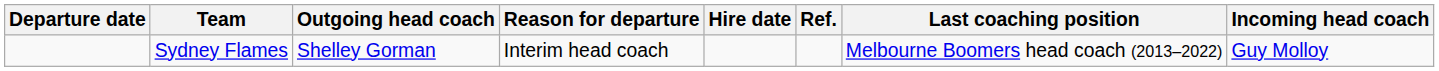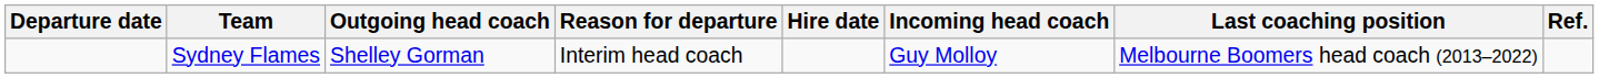columns swapped: Incoming head coach <-> Ref.
